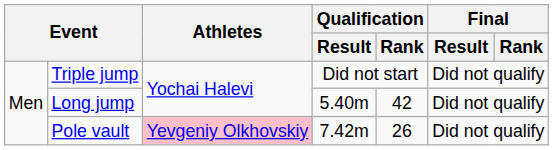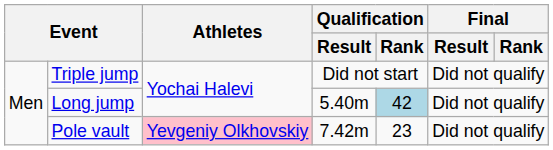Long jump | Qualification / Rank: no background -> lightblue background
Pole vault | Qualification / Rank: 26 -> 23
